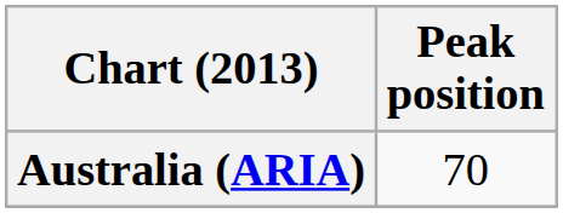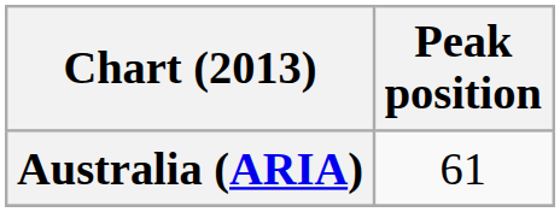Australia (ARIA) | Peak position: 70 -> 61
